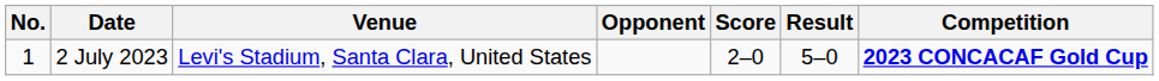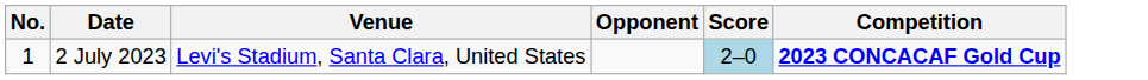- column: Result | 5–0
2 July 2023 | Score: no background -> lightblue background
